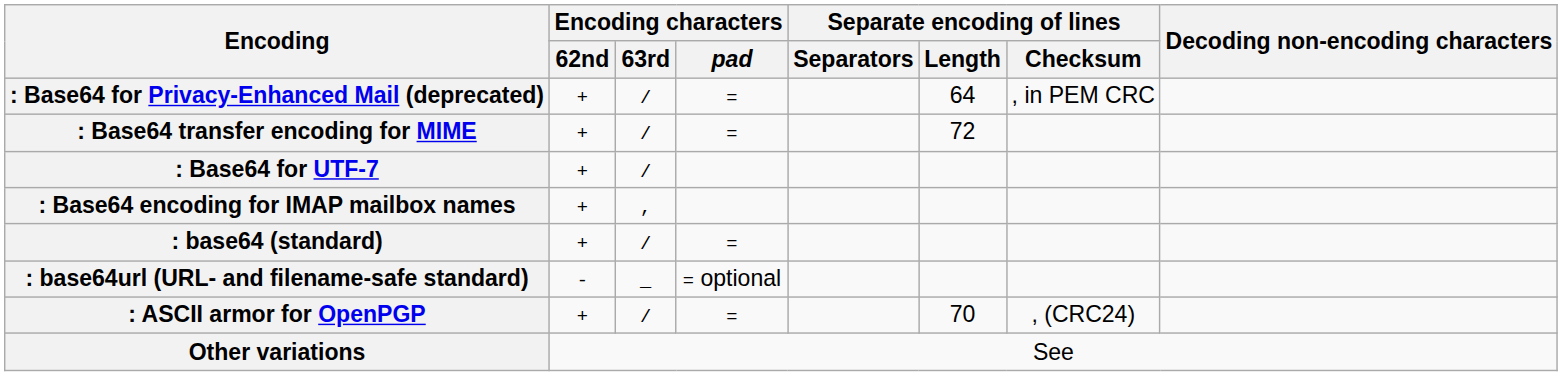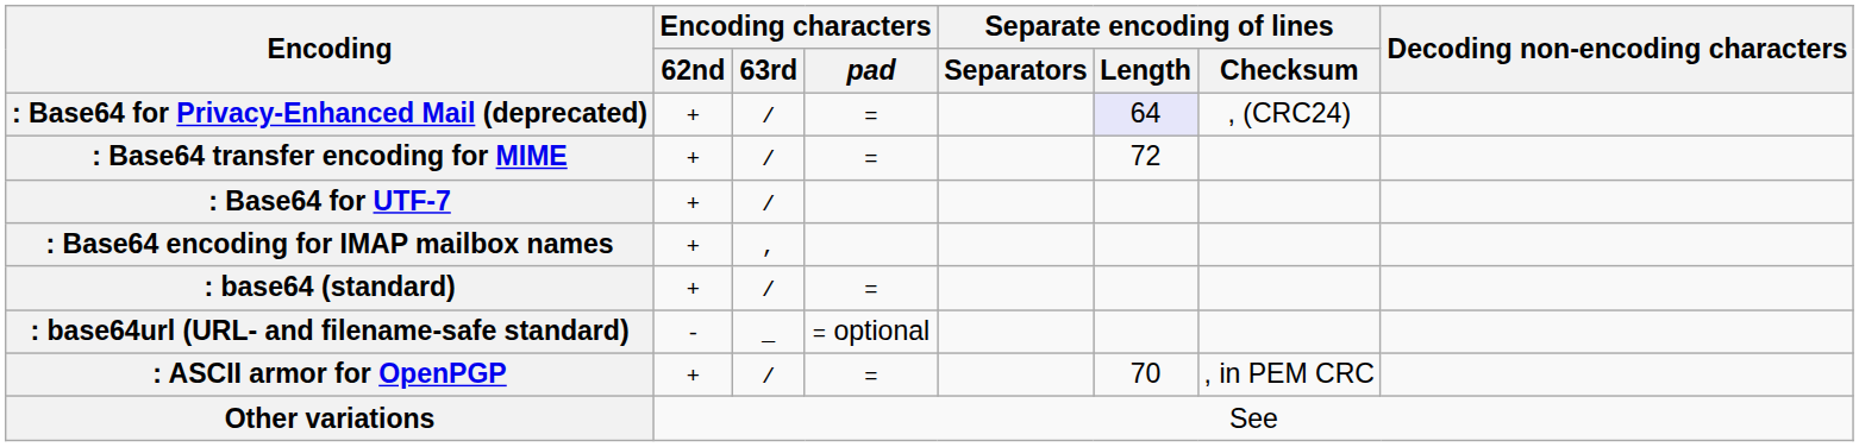: Base64 for Privacy-Enhanced Mail (deprecated) | Separate encoding of lines / Length: no background -> lavender background
: Base64 for Privacy-Enhanced Mail (deprecated) | Separate encoding of lines / Checksum: , in PEM CRC -> , (CRC24)
: ASCII armor for OpenPGP | Separate encoding of lines / Checksum: , (CRC24) -> , in PEM CRC
